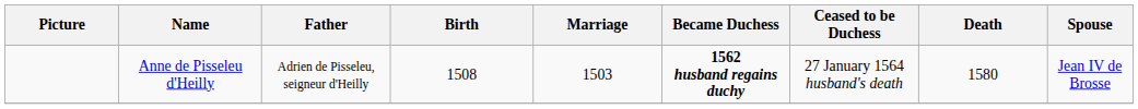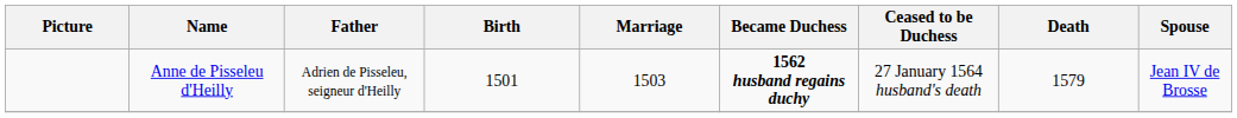Anne de Pisseleu d'Heilly | Birth: 1508 -> 1501
Anne de Pisseleu d'Heilly | Death: 1580 -> 1579
